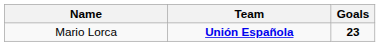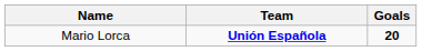Mario Lorca | Goals: 23 -> 20
